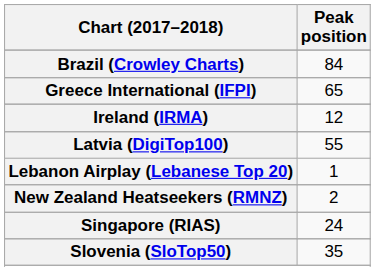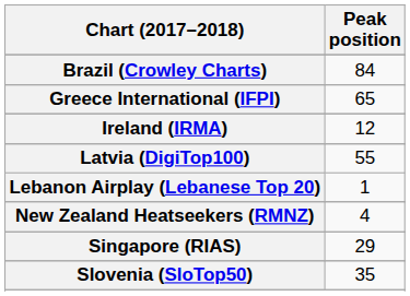New Zealand Heatseekers (RMNZ) | Peak position: 2 -> 4
Singapore (RIAS) | Peak position: 24 -> 29
